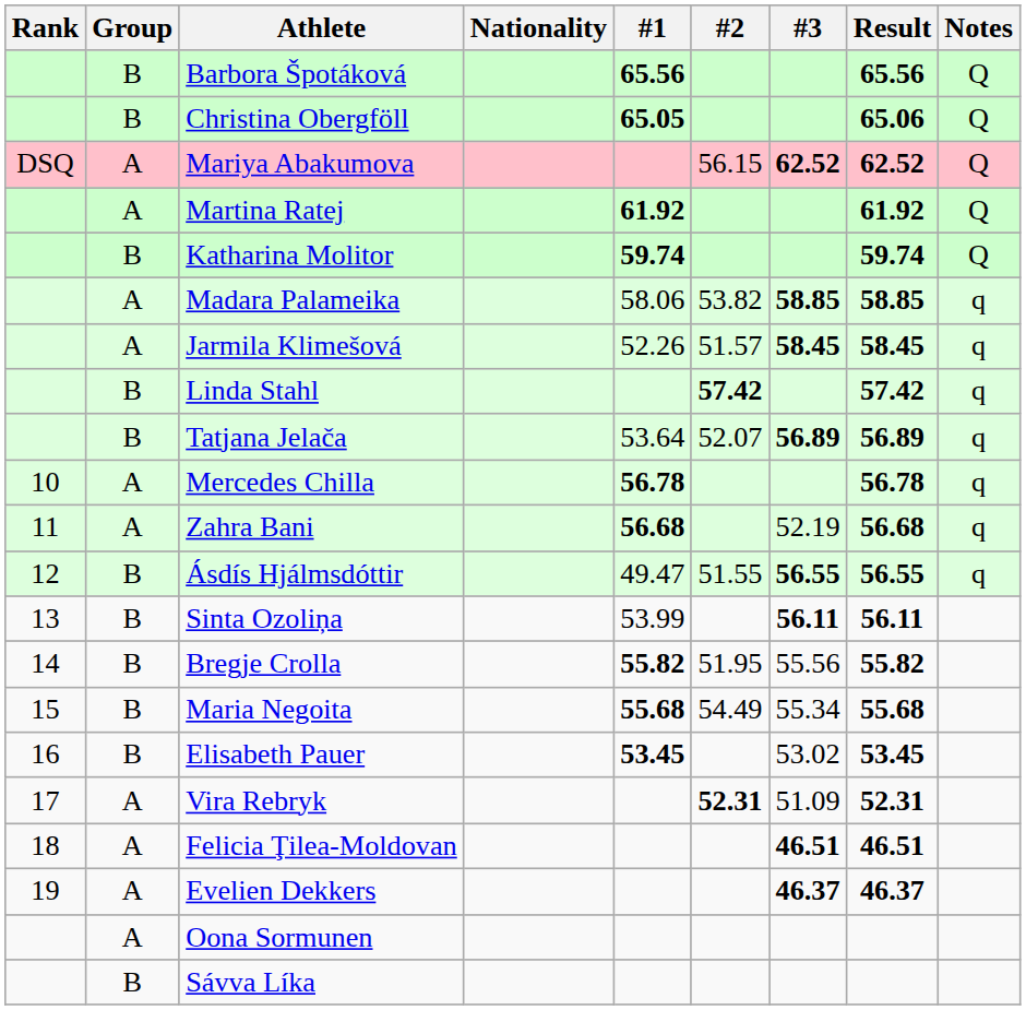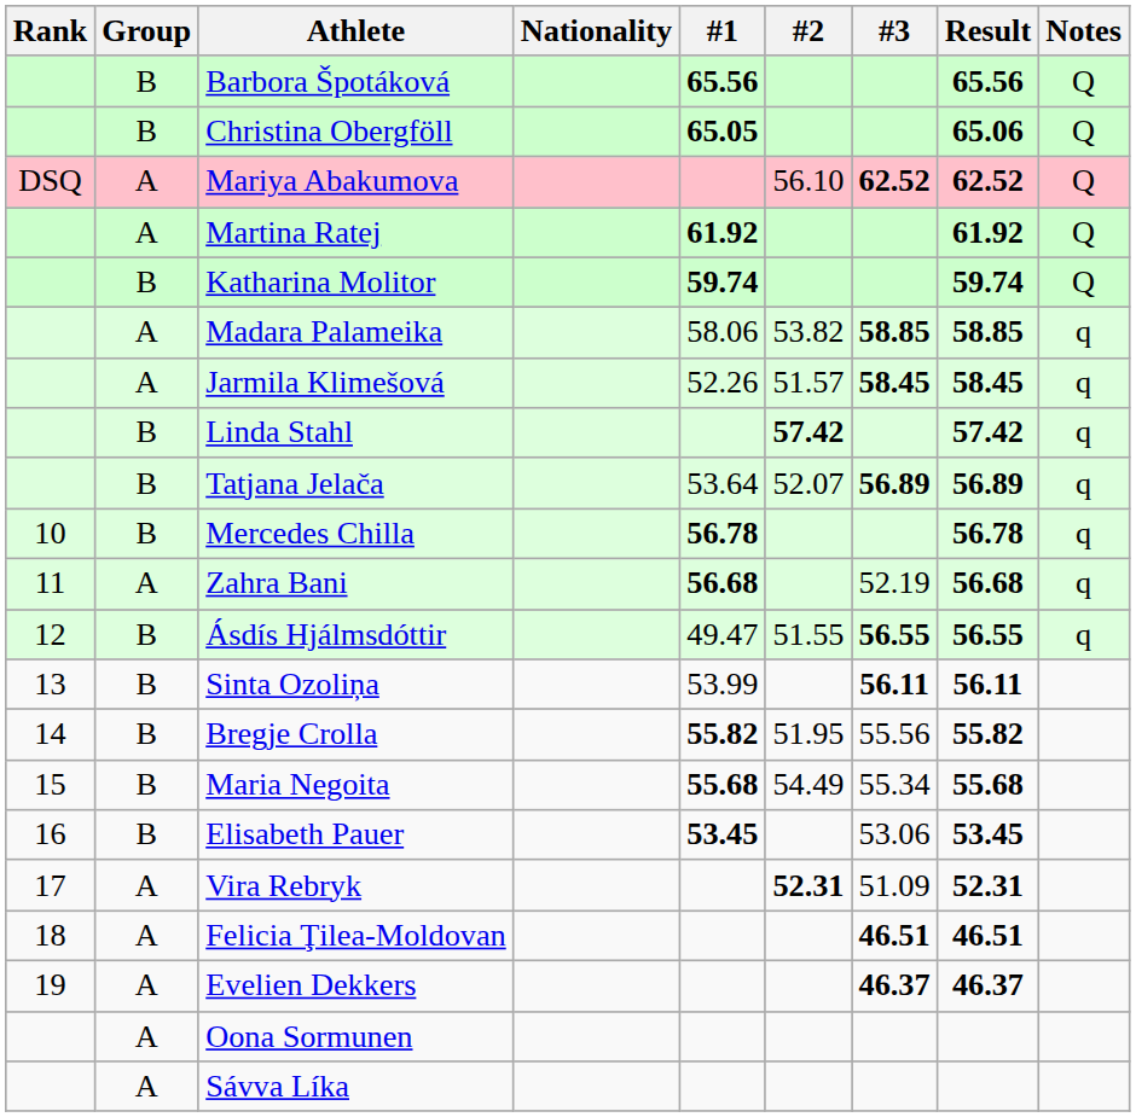Mariya Abakumova | #2: 56.15 -> 56.10
Mercedes Chilla | Group: A -> B
Elisabeth Pauer | #3: 53.02 -> 53.06
Sávva Líka | Group: B -> A
